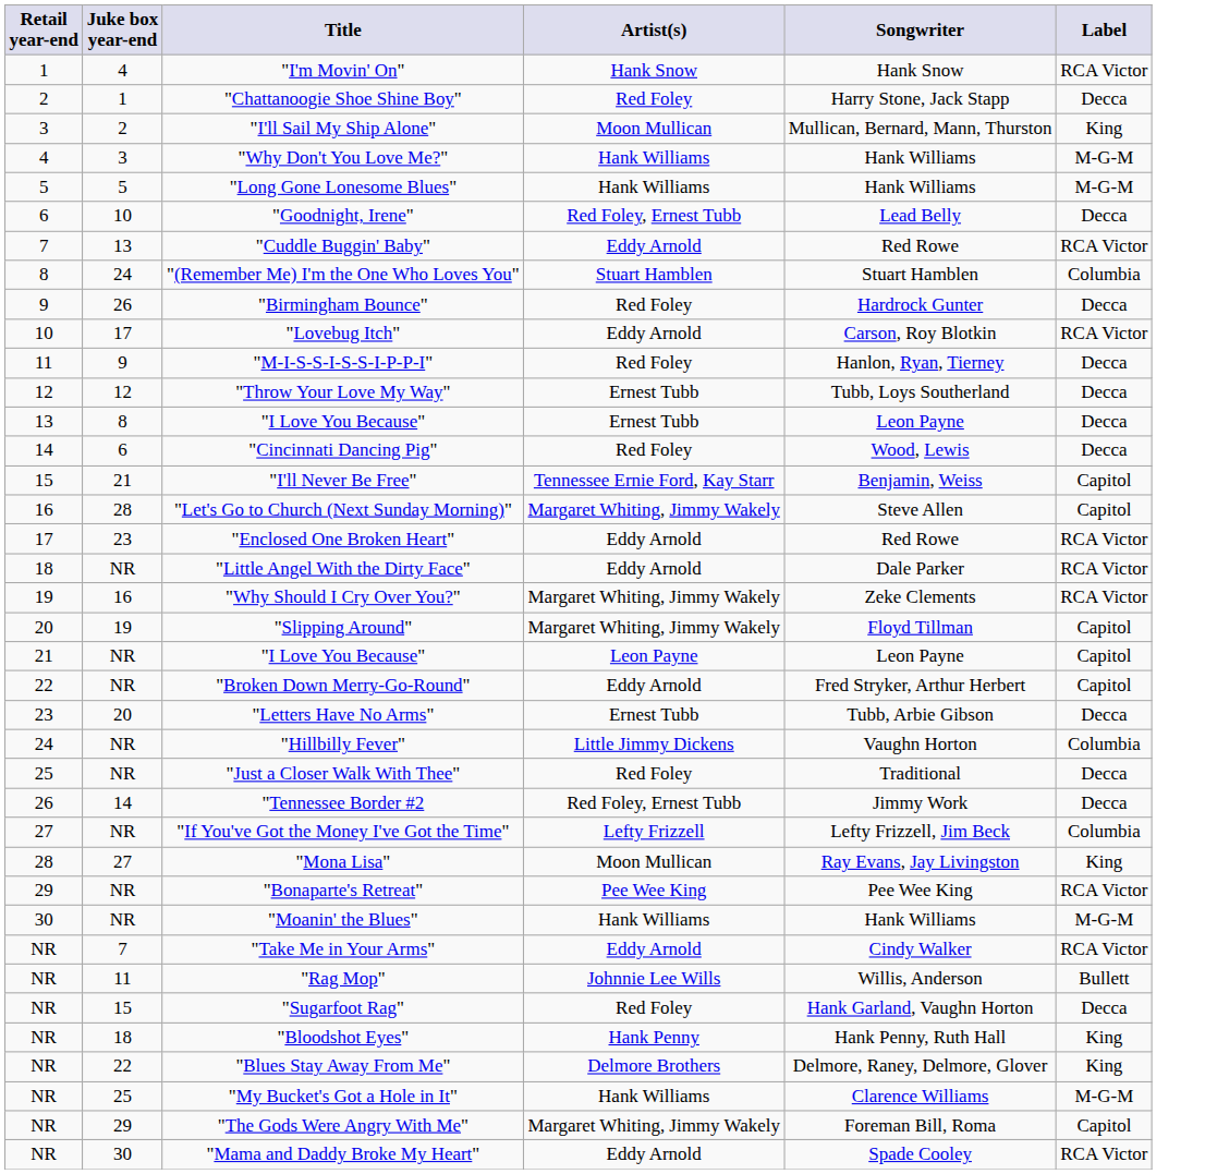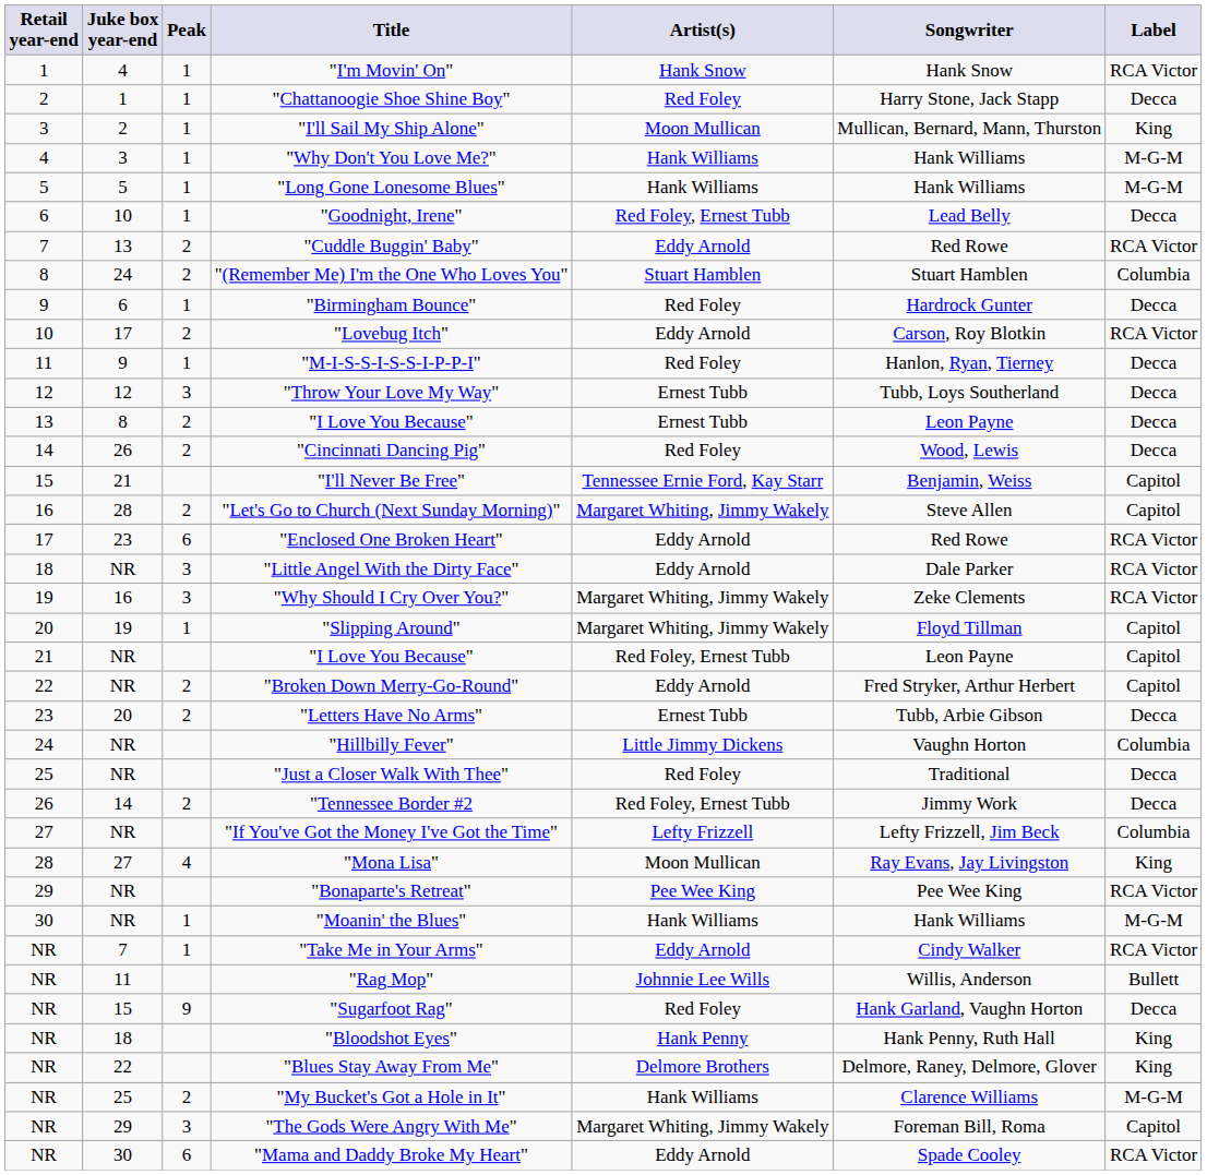+ column: Peak | 1 | 1 | 1 | 1 | 1 | 1 | 2 | 2 | 1 | 2 | 1 | 3 | 2 | 2 | 2 | 6 | 3 | 3 | 1 | 2 | 2 | 2 | 4 | 1 | 1 | 9 | 2 | 3 | 6
"Birmingham Bounce" | Juke box year-end: 26 -> 6
"Cincinnati Dancing Pig" | Juke box year-end: 6 -> 26
21 / "I Love You Because" | Artist(s): Leon Payne -> Red Foley, Ernest Tubb
